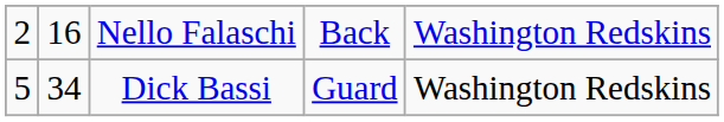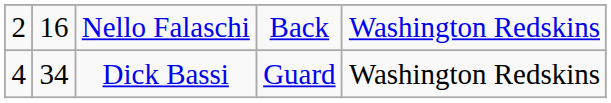Dick Bassi | column 1: 5 -> 4
